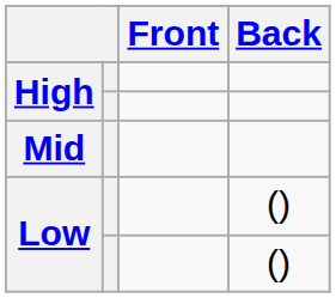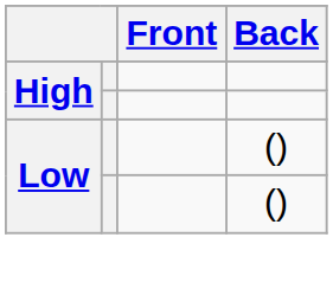- row: Mid
